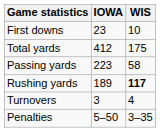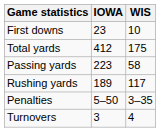Rushing yards | WIS: bold -> normal
rows swapped: Penalties <-> Turnovers
